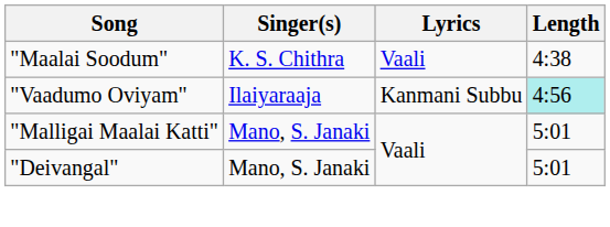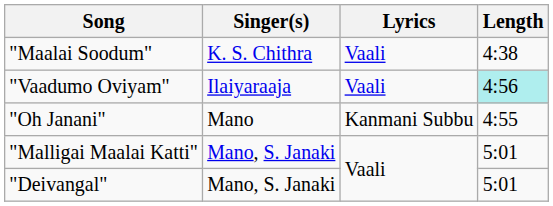"Vaadumo Oviyam" | Lyrics: Kanmani Subbu -> Vaali
+ row: "Oh Janani" | Mano | Kanmani Subbu | 4:55
